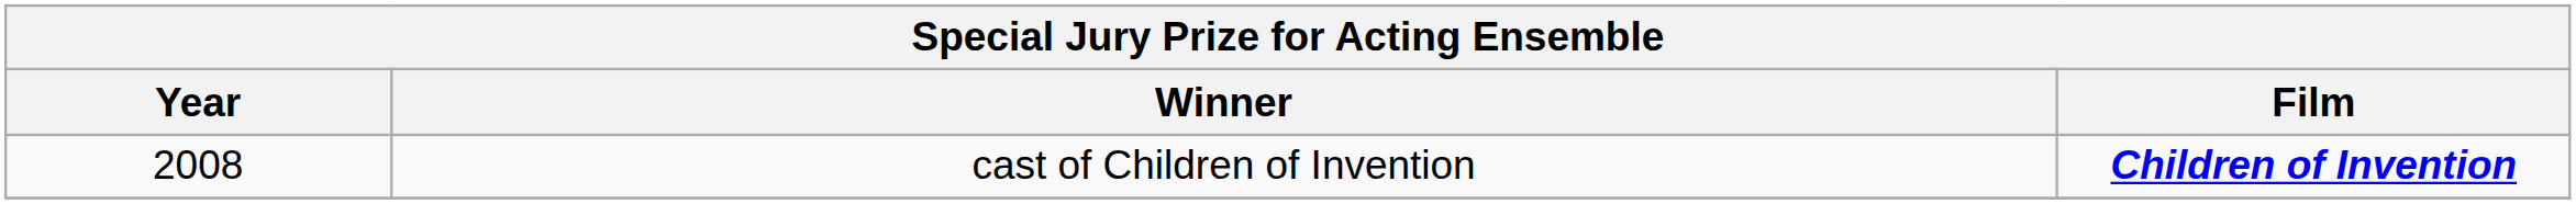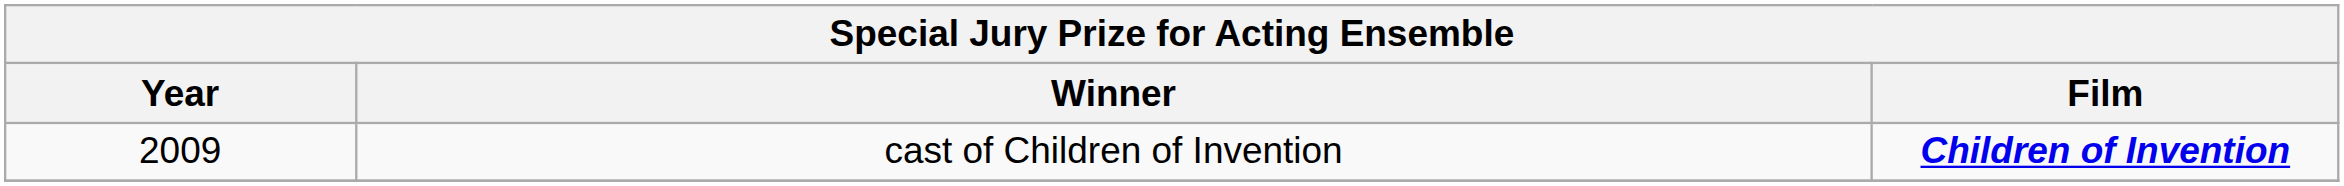cast of Children of Invention | Year: 2008 -> 2009
